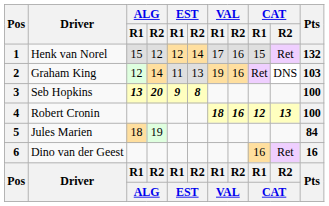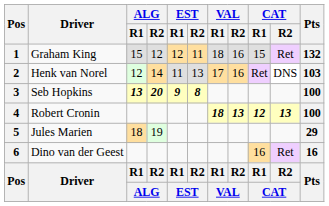1 | Driver: Henk van Norel -> Graham King
1 | EST / R2: 14 -> 11
1 | VAL / R1: 17 -> 18
2 | Driver: Graham King -> Henk van Norel
2 | VAL / R1: 19 -> 17
4 | VAL / R2: 16 -> 13
5 | Pts: 84 -> 29
